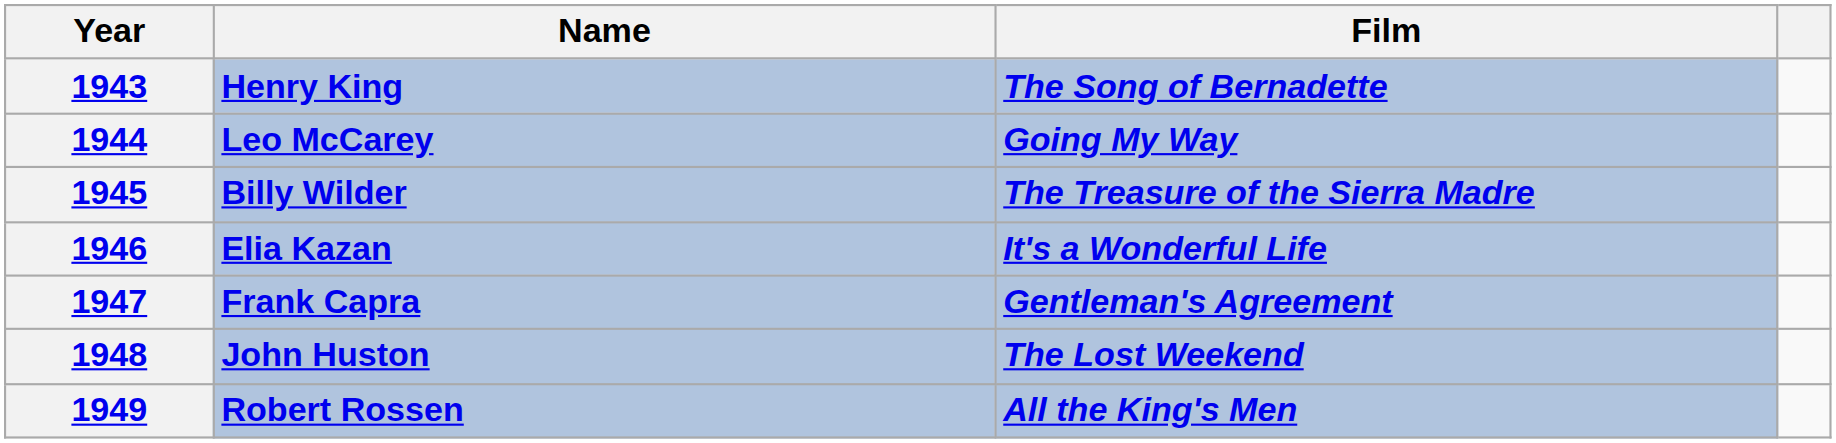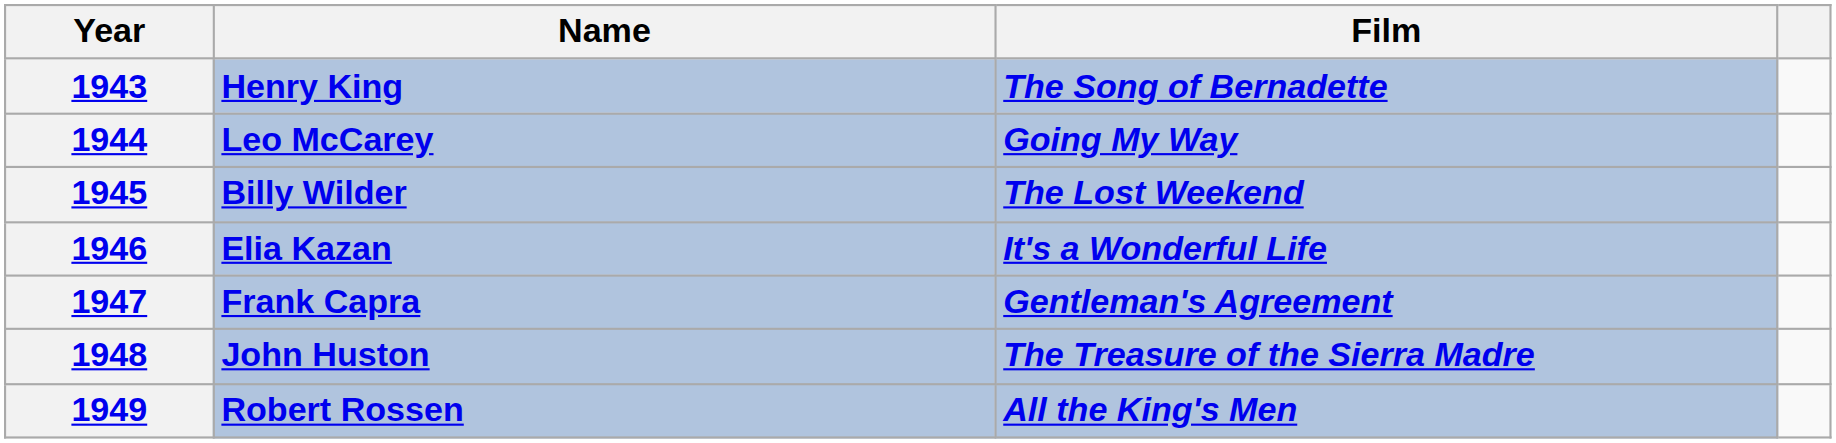1945 | Film: The Treasure of the Sierra Madre -> The Lost Weekend
1948 | Film: The Lost Weekend -> The Treasure of the Sierra Madre
